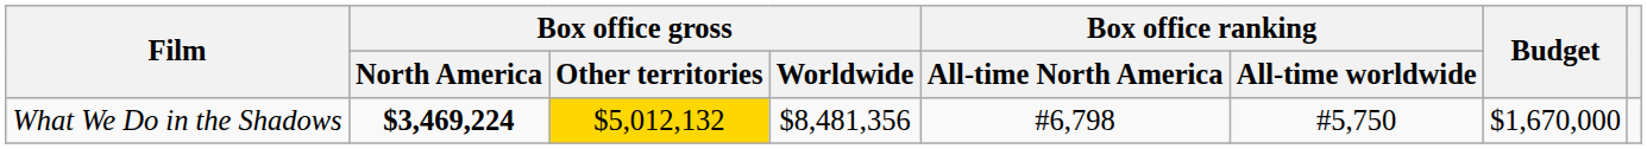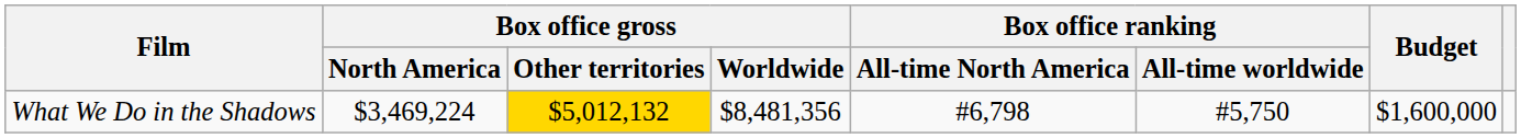What We Do in the Shadows | Box office gross / North America: bold -> normal
What We Do in the Shadows | Budget: $1,670,000 -> $1,600,000
